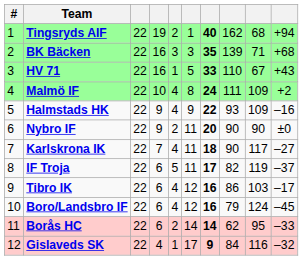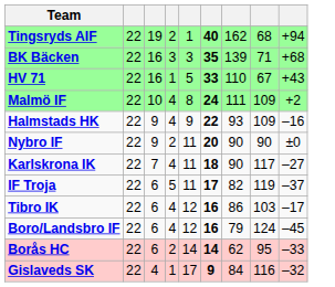- column: # | 1 | 2 | 3 | 4 | 5 | 6 | 7 | 8 | 9 | 10 | 11 | 12
